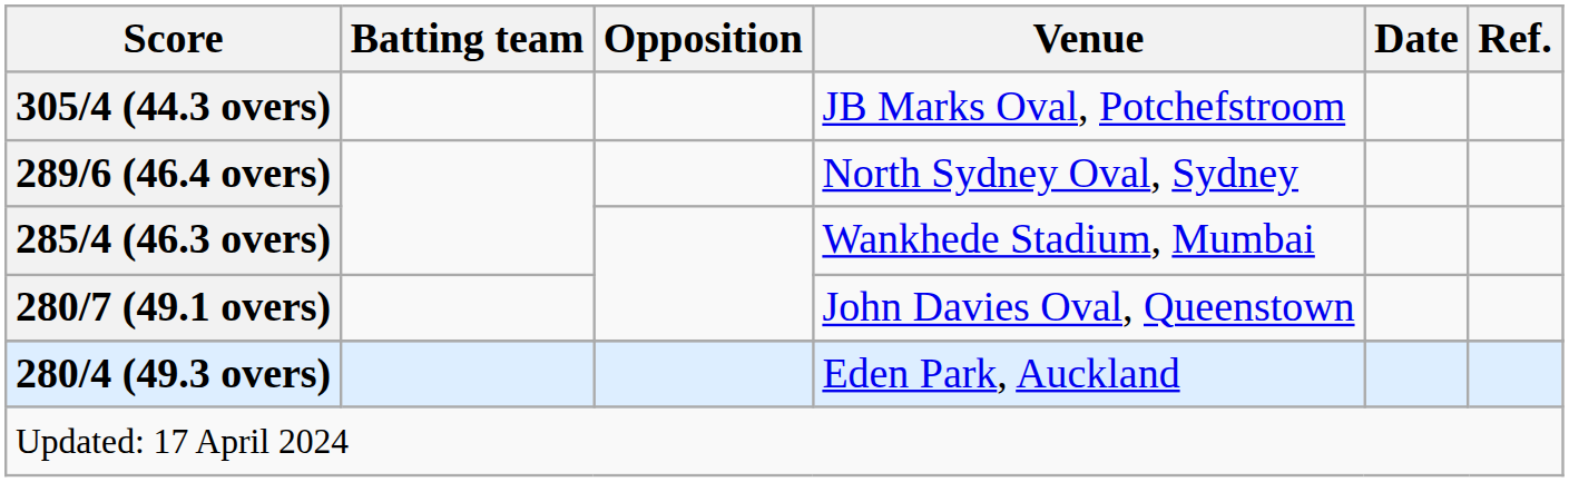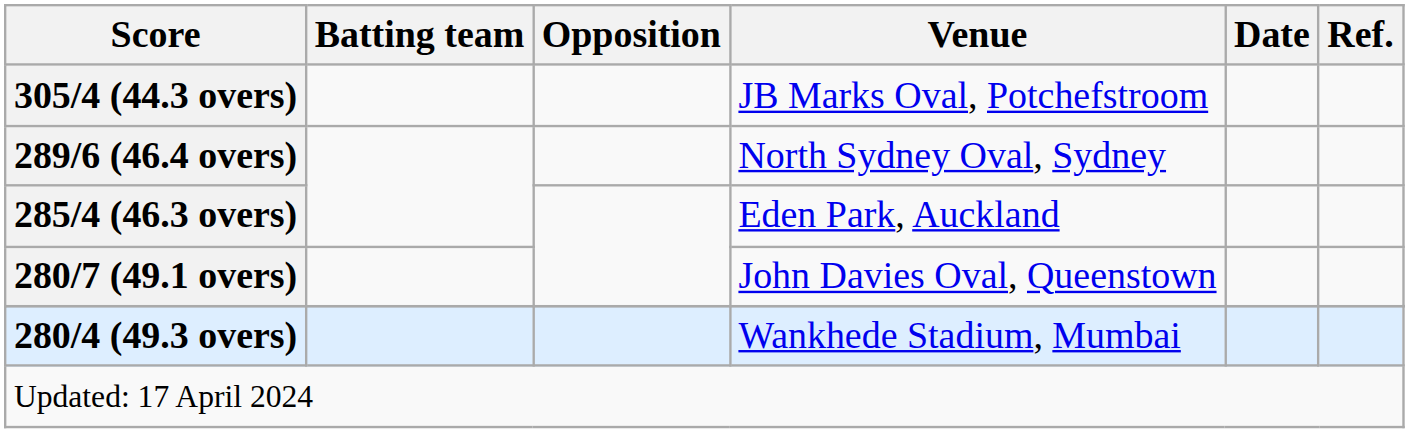285/4 (46.3 overs) | Venue: Wankhede Stadium, Mumbai -> Eden Park, Auckland
280/4 (49.3 overs) | Venue: Eden Park, Auckland -> Wankhede Stadium, Mumbai
